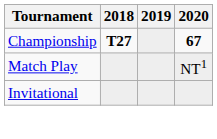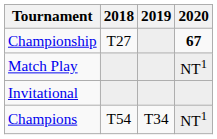Championship | 2018: bold -> normal
+ row: Champions | T54 | T34 | NT1
